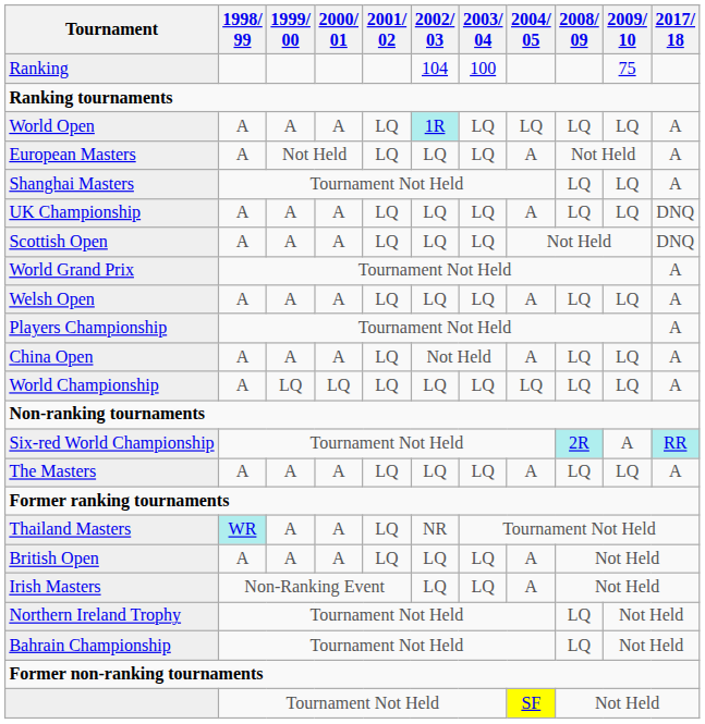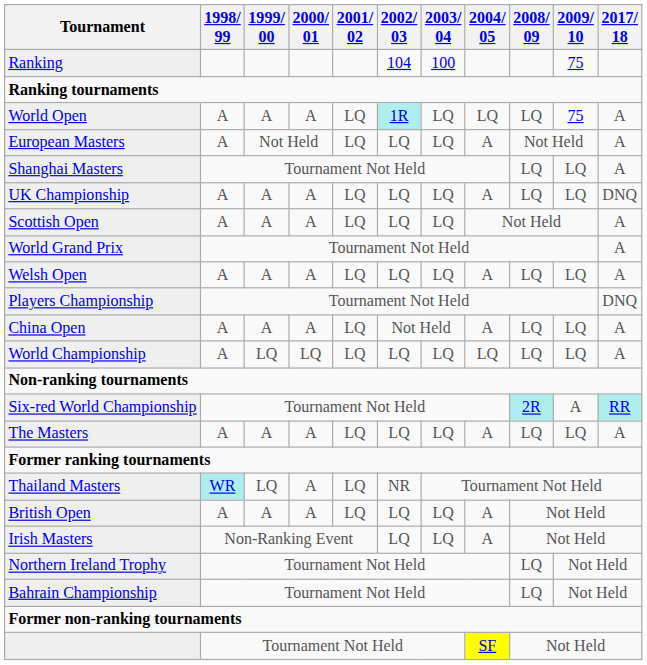World Open | 2009/ 10: LQ -> 75
Scottish Open | 2017/ 18: DNQ -> A
Players Championship | 2017/ 18: A -> DNQ
Thailand Masters | 1999/ 00: A -> LQ
